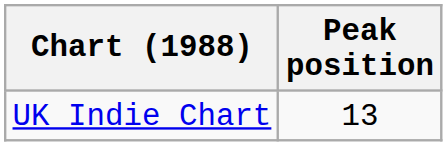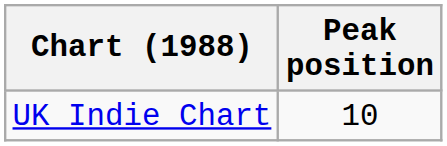UK Indie Chart | Peak position: 13 -> 10
